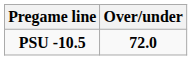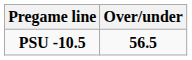PSU -10.5 | Over/under: 72.0 -> 56.5
